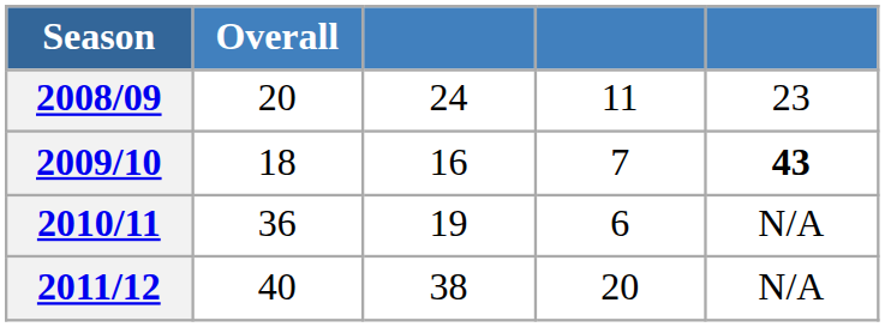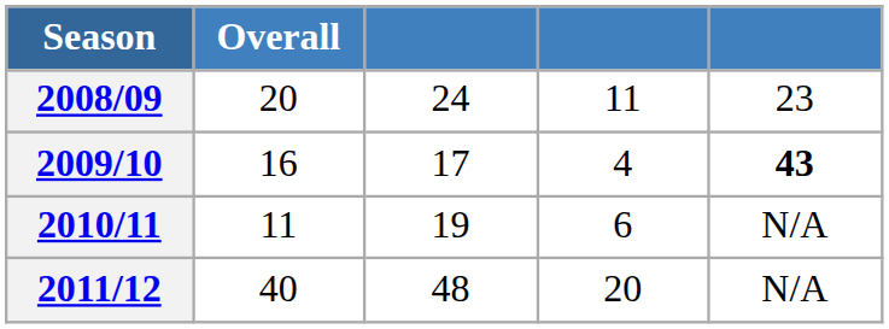2009/10 | Overall: 18 -> 16
2009/10 | column 3: 16 -> 17
2009/10 | column 4: 7 -> 4
2010/11 | Overall: 36 -> 11
2011/12 | column 3: 38 -> 48
